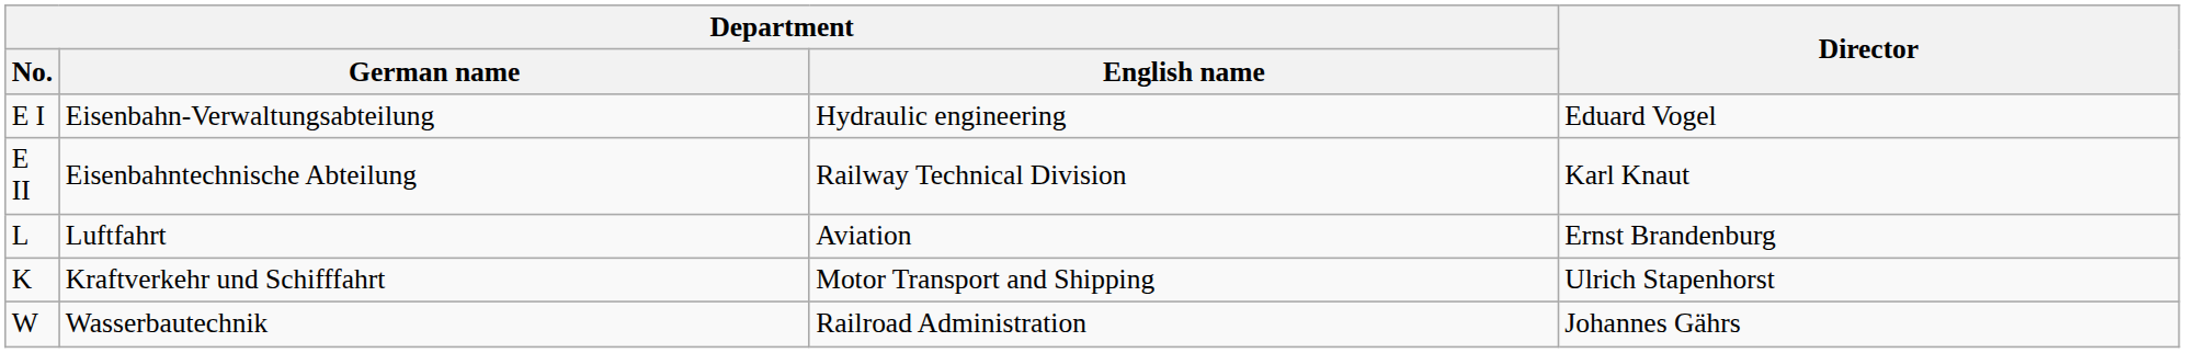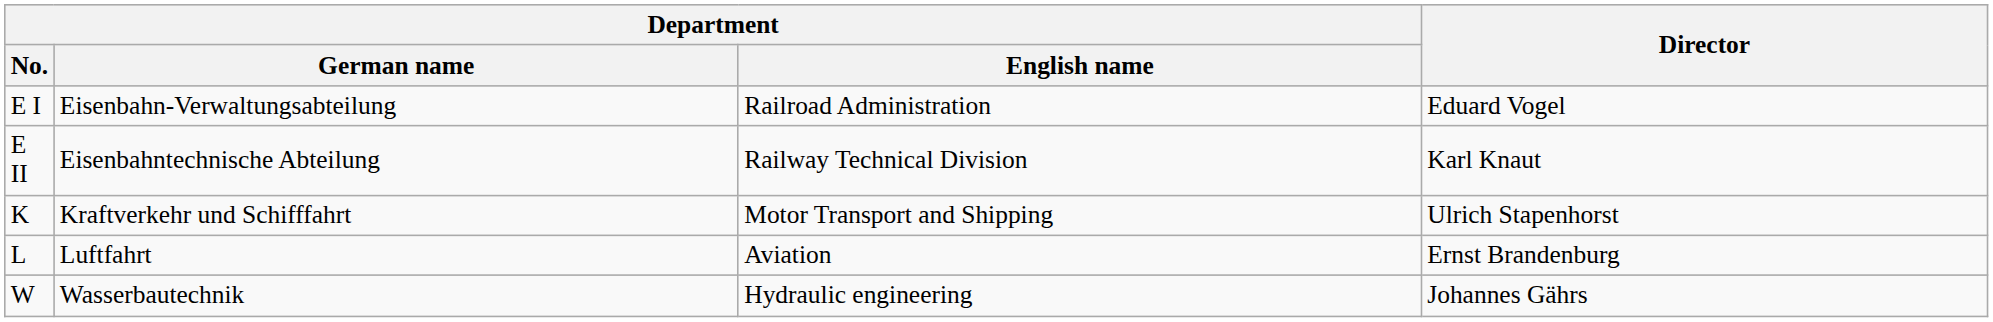Eisenbahn-Verwaltungsabteilung | Department / English name: Hydraulic engineering -> Railroad Administration
rows swapped: Luftfahrt <-> Kraftverkehr und Schifffahrt
Wasserbautechnik | Department / English name: Railroad Administration -> Hydraulic engineering
